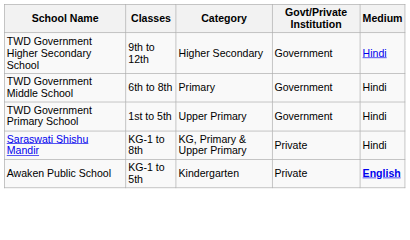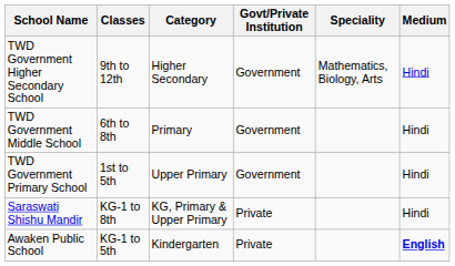+ column: Speciality | Mathematics, Biology, Arts
